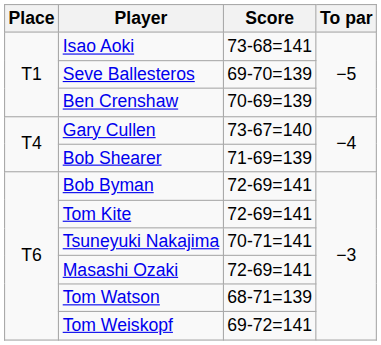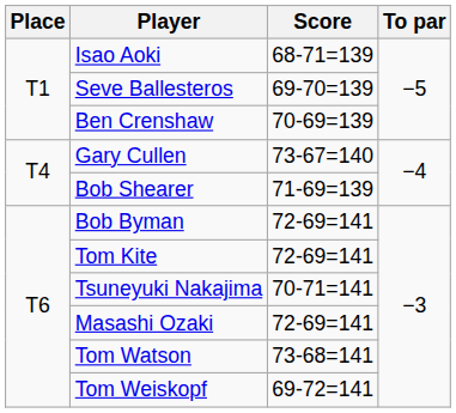Isao Aoki | Score: 73-68=141 -> 68-71=139
Tom Watson | Score: 68-71=139 -> 73-68=141
